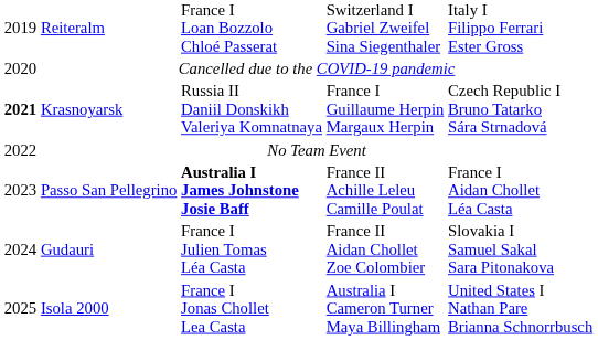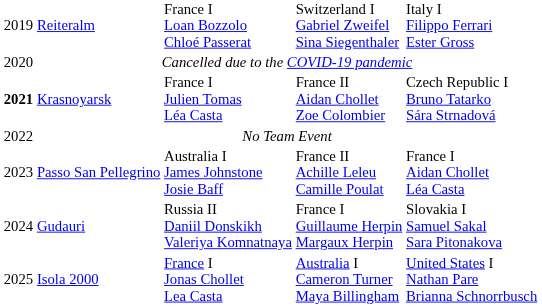Krasnoyarsk | column 3: Russia II Daniil Donskikh Valeriya Komnatnaya -> France I Julien Tomas Léa Casta
Krasnoyarsk | column 4: France I Guillaume Herpin Margaux Herpin -> France II Aidan Chollet Zoe Colombier
Passo San Pellegrino | column 3: bold -> normal
Gudauri | column 3: France I Julien Tomas Léa Casta -> Russia II Daniil Donskikh Valeriya Komnatnaya
Gudauri | column 4: France II Aidan Chollet Zoe Colombier -> France I Guillaume Herpin Margaux Herpin
